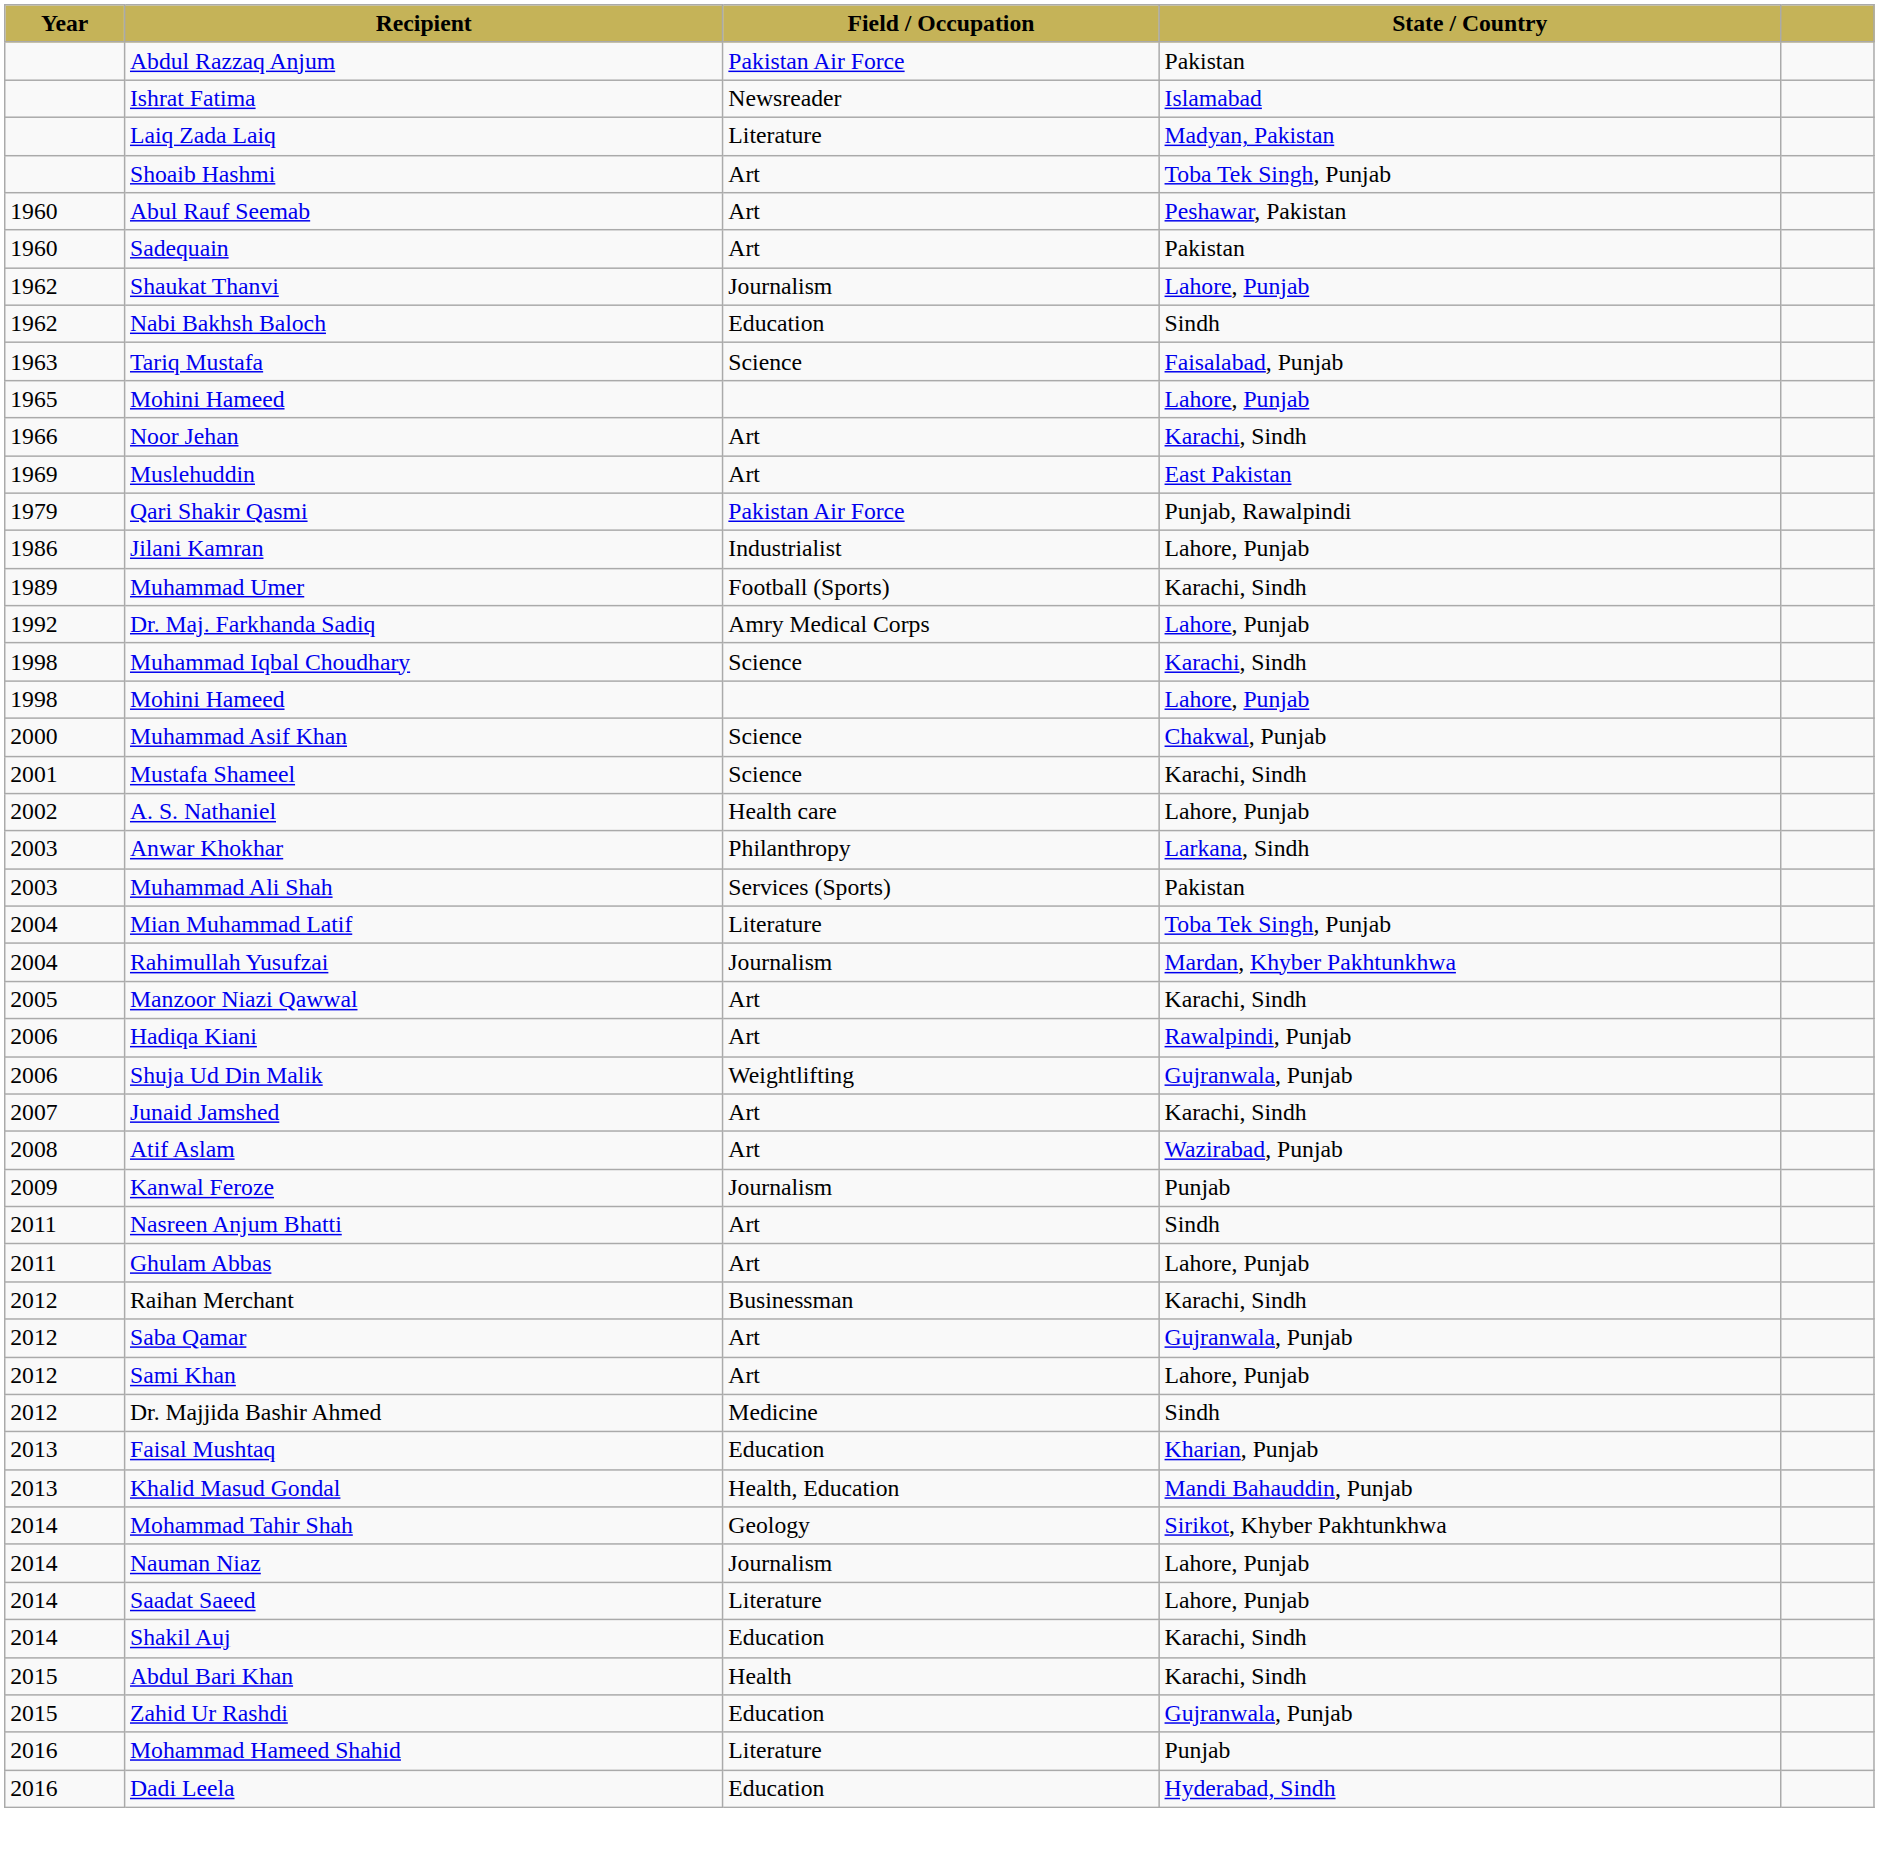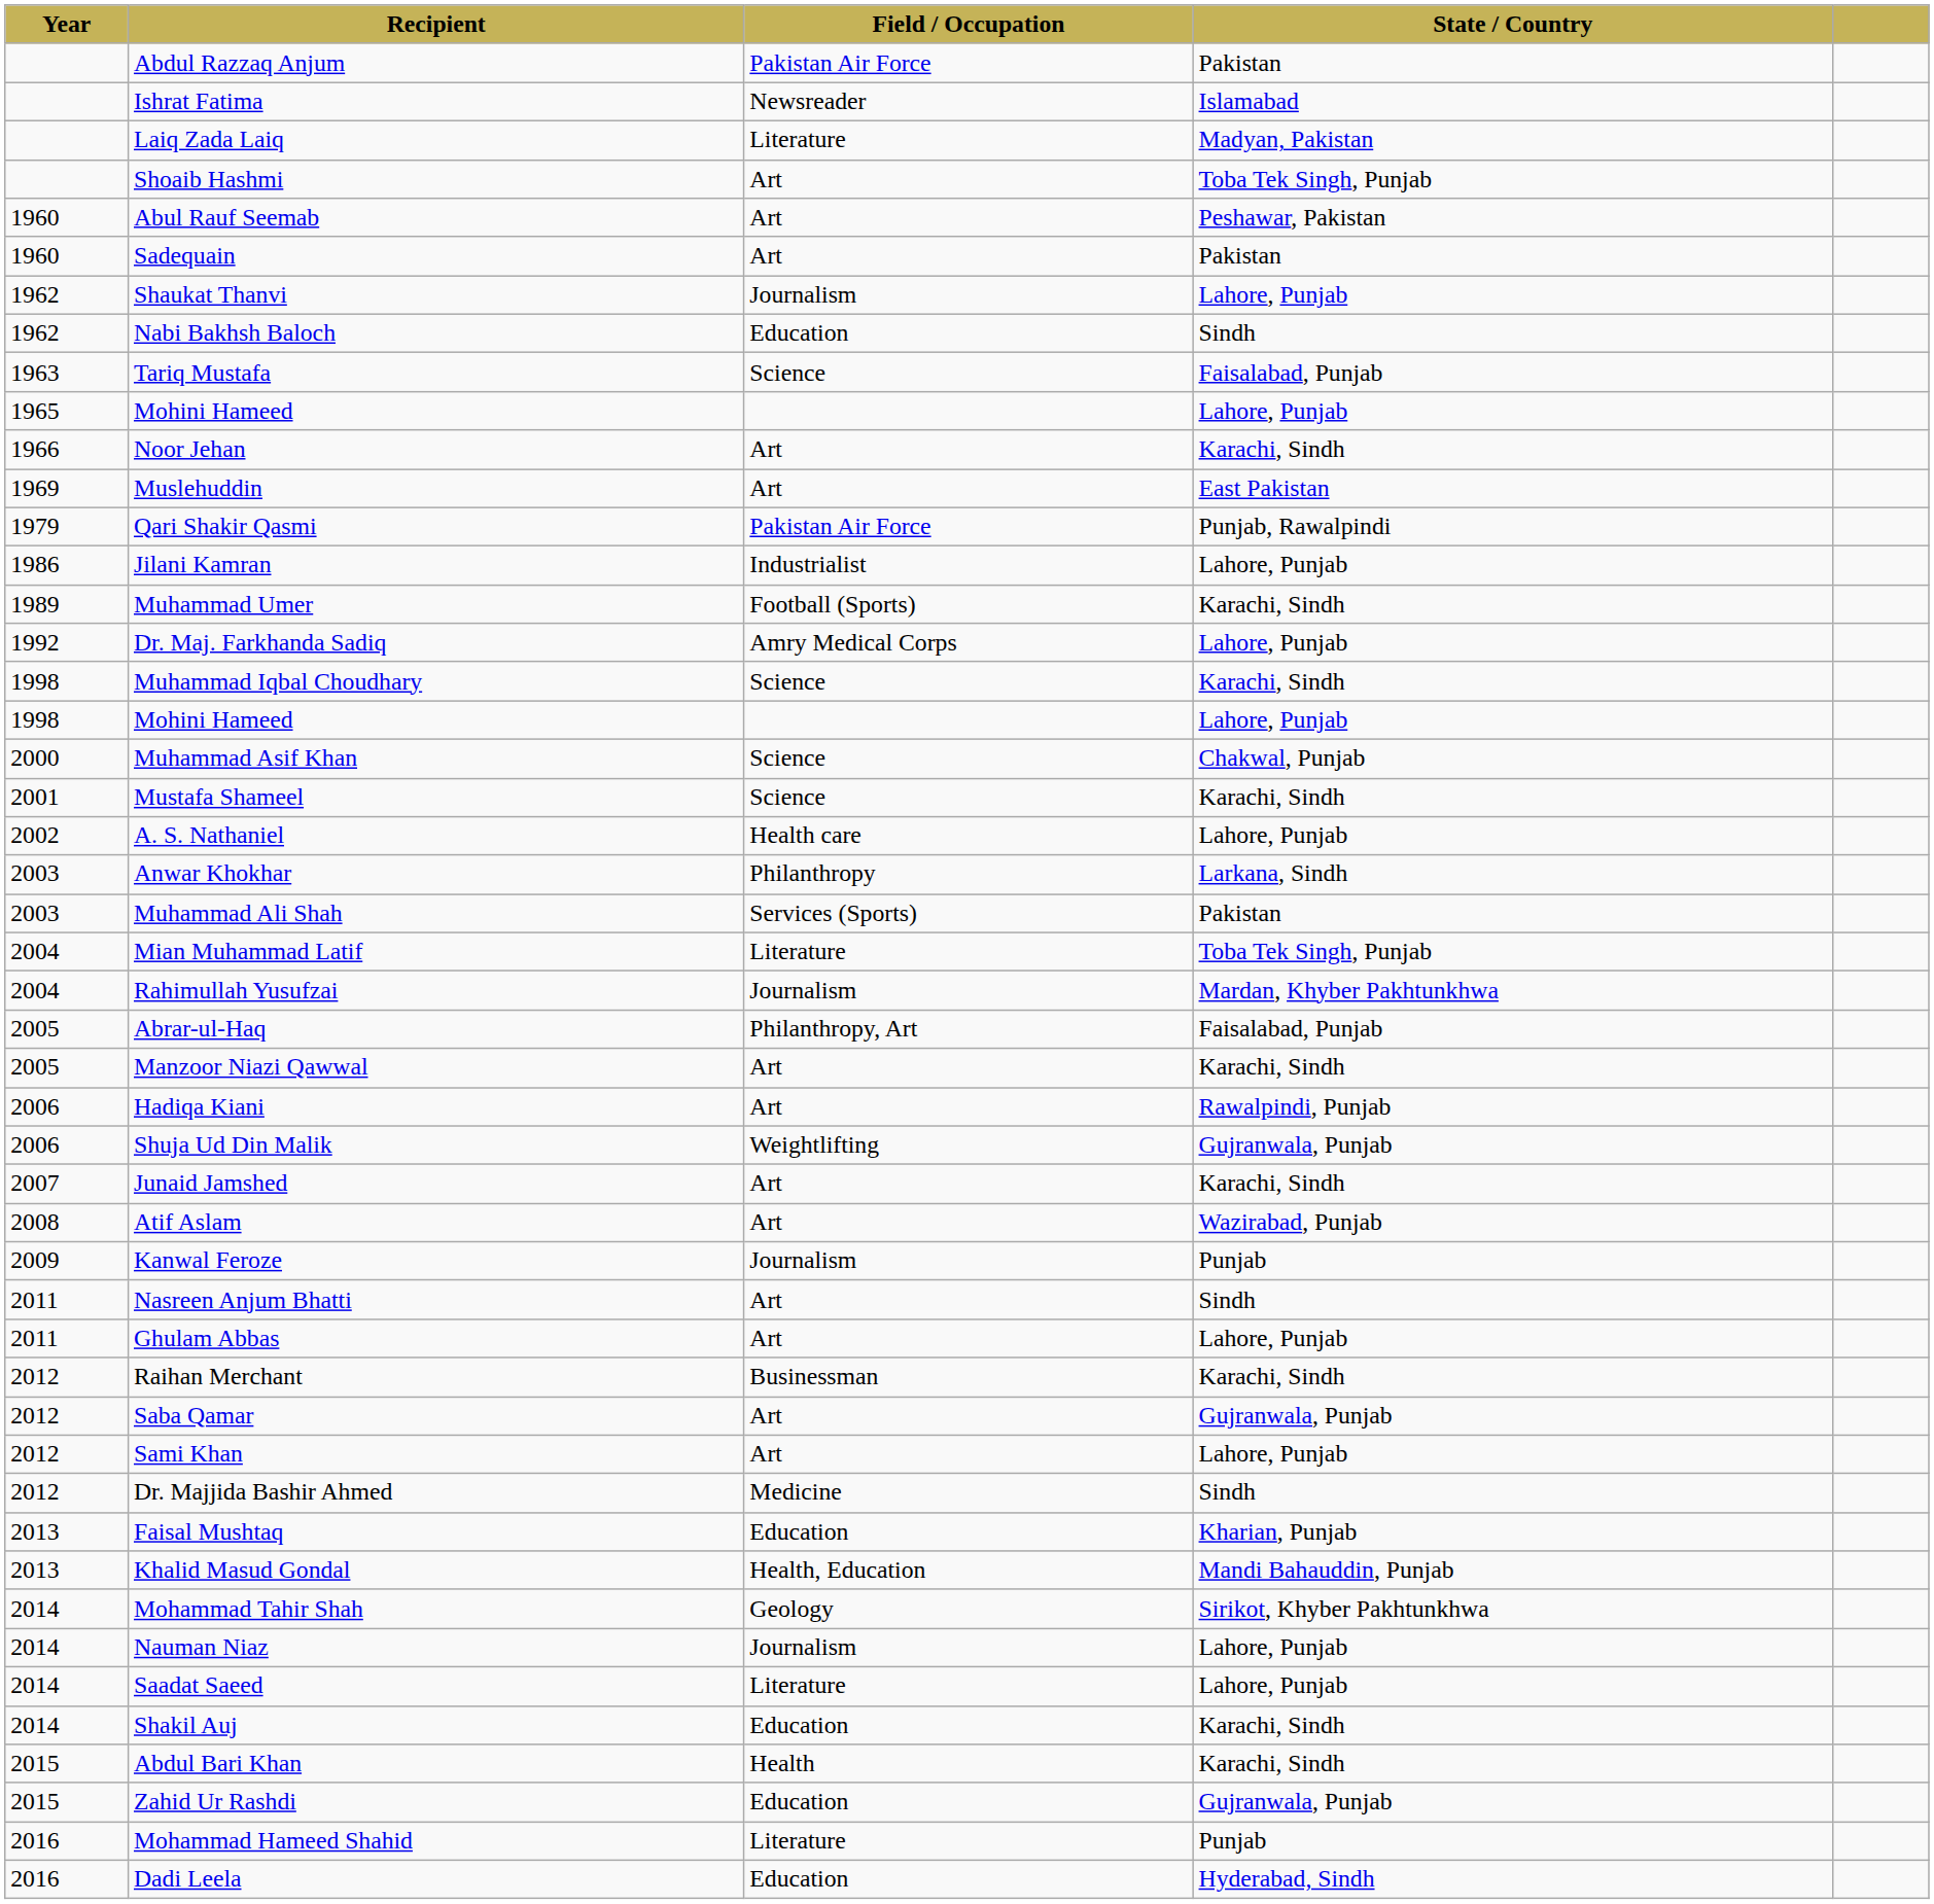+ row: 2005 | Abrar-ul-Haq | Philanthropy, Art | Faisalabad, Punjab
